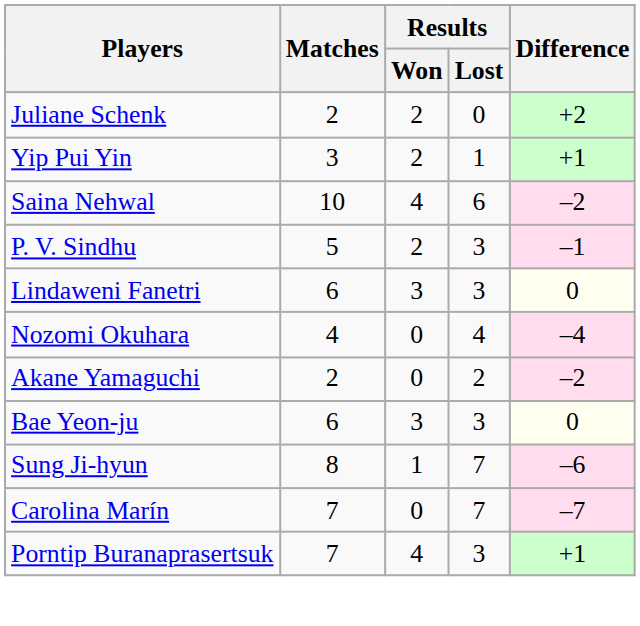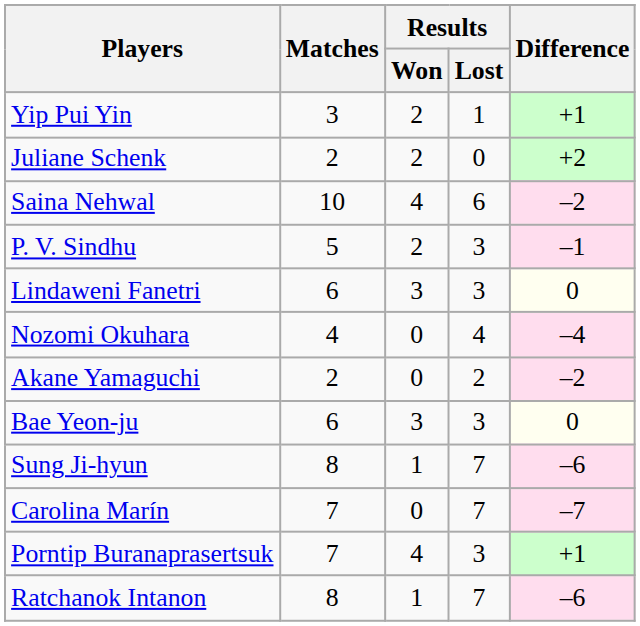rows swapped: Juliane Schenk <-> Yip Pui Yin
+ row: Ratchanok Intanon | 8 | 1 | 7 | –6
